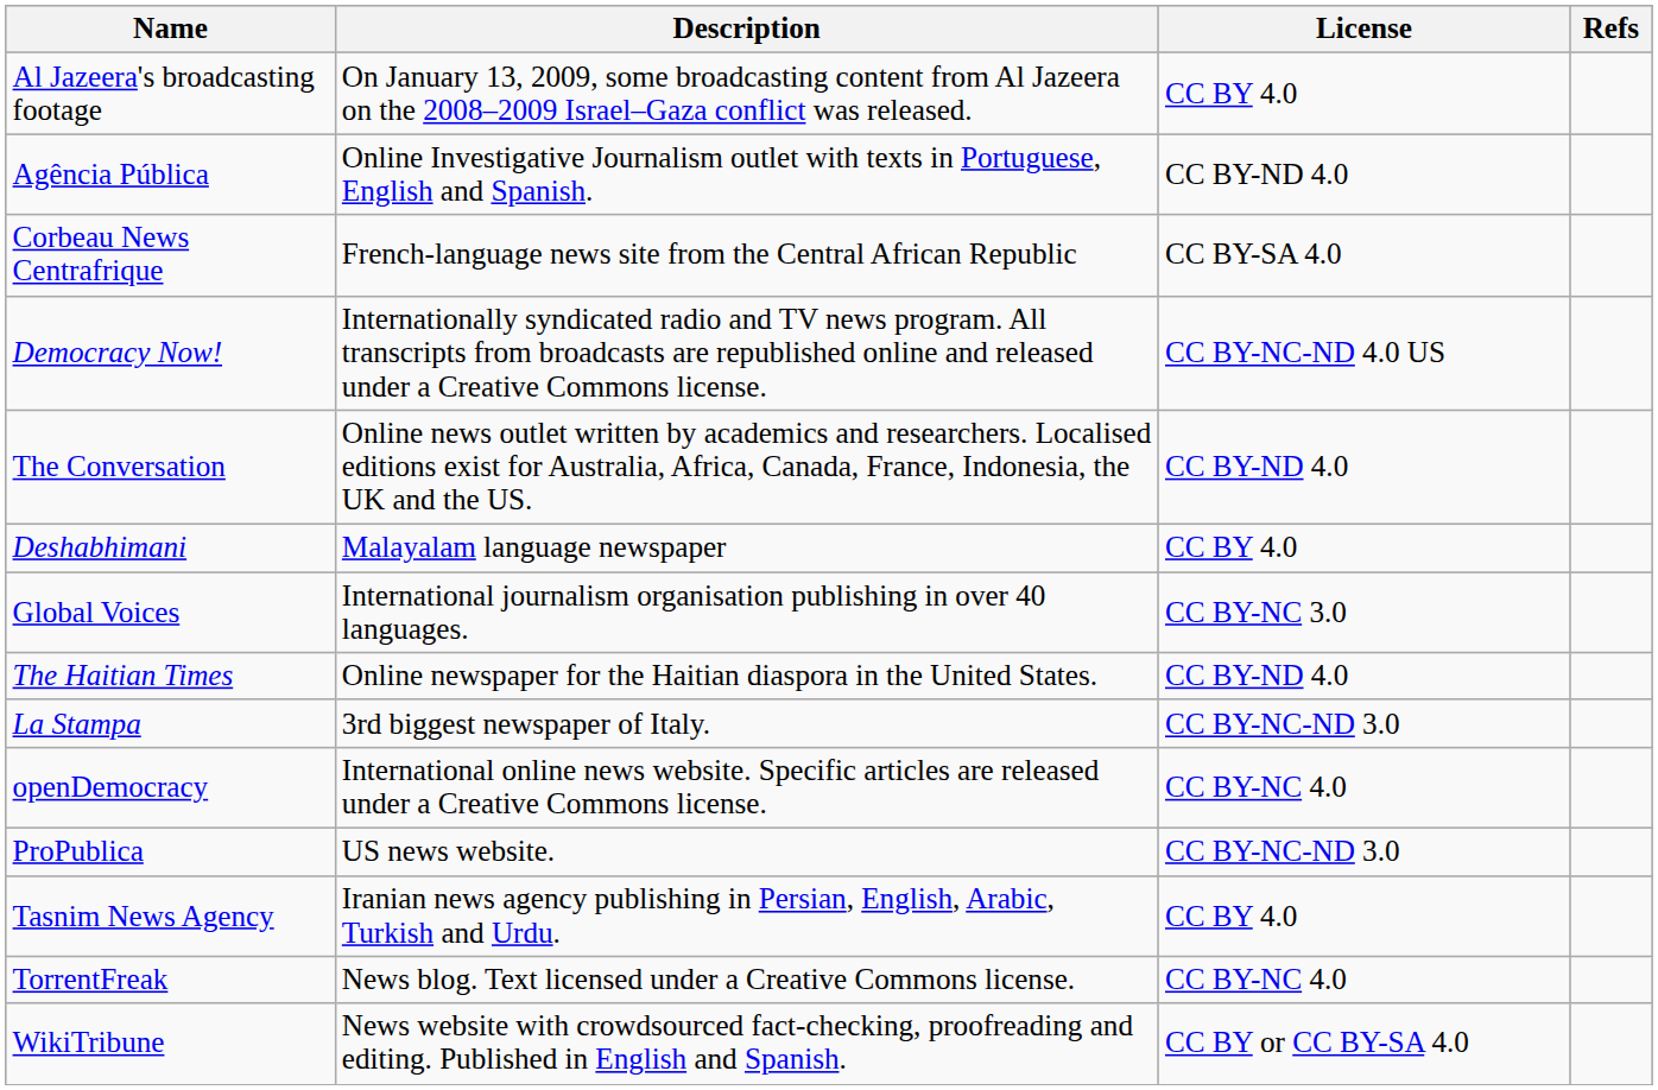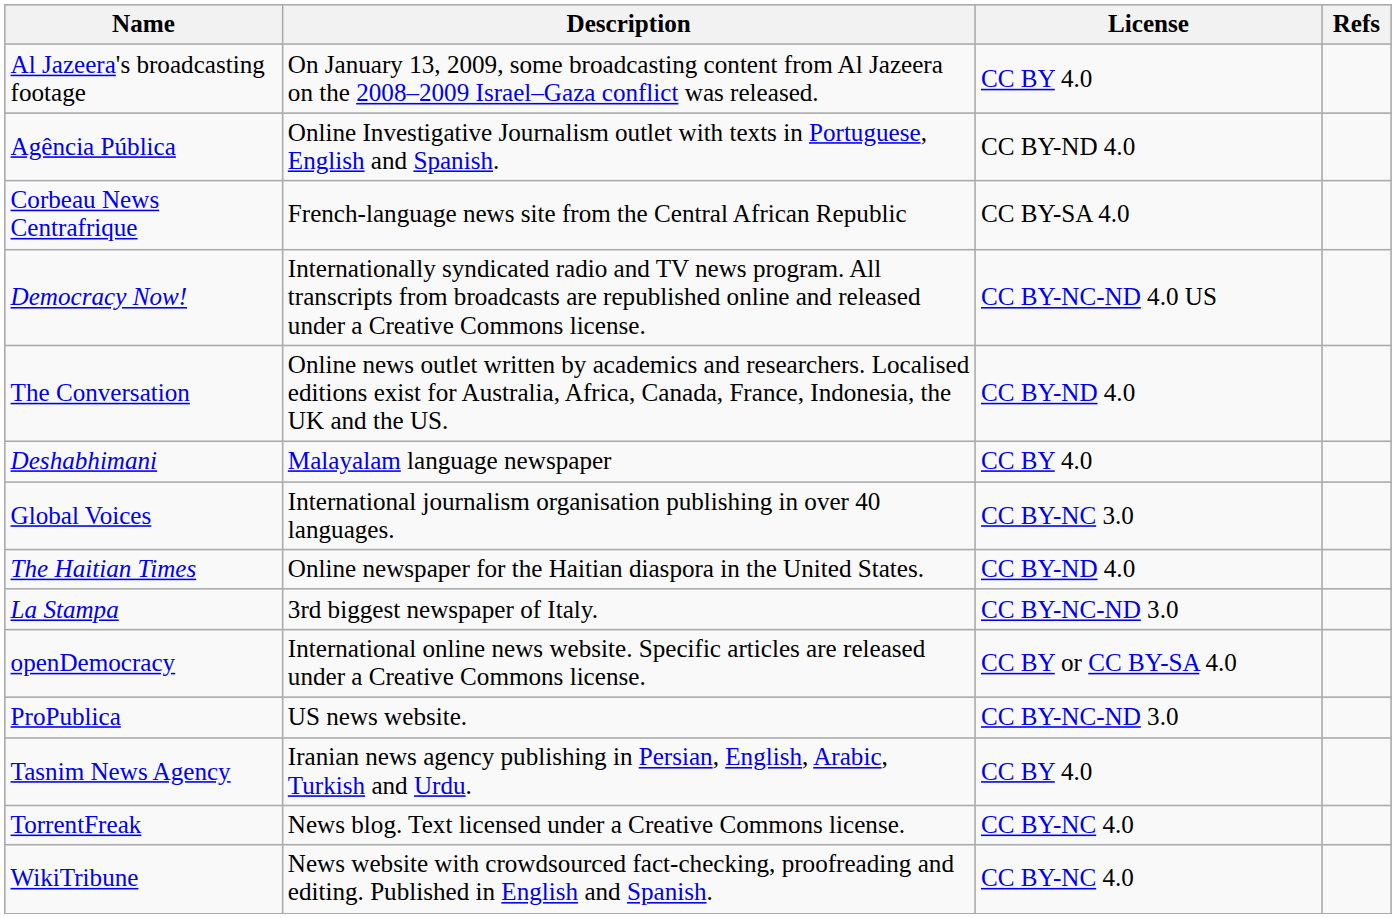openDemocracy | License: CC BY-NC 4.0 -> CC BY or CC BY-SA 4.0
WikiTribune | License: CC BY or CC BY-SA 4.0 -> CC BY-NC 4.0
